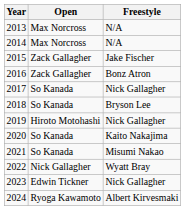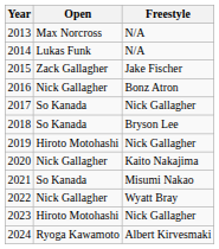2014 | Open: Max Norcross -> Lukas Funk
2016 | Open: Zack Gallagher -> Nick Gallagher
2020 | Open: So Kanada -> Nick Gallagher
2023 | Open: Edwin Tickner -> Hiroto Motohashi
